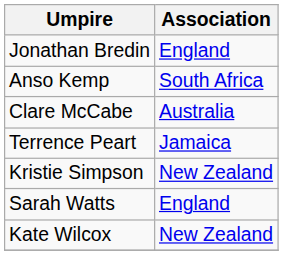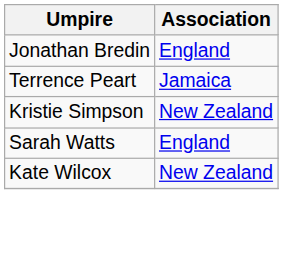- row: Anso Kemp | South Africa
- row: Clare McCabe | Australia
